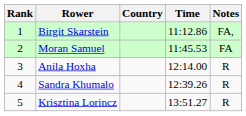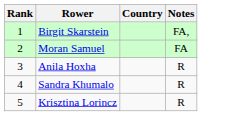- column: Time | 11:12.86 | 11:45.53 | 12:14.00 | 12:39.26 | 13:51.27
